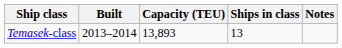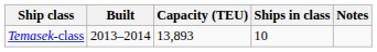Temasek-class | Ships in class: 13 -> 10
